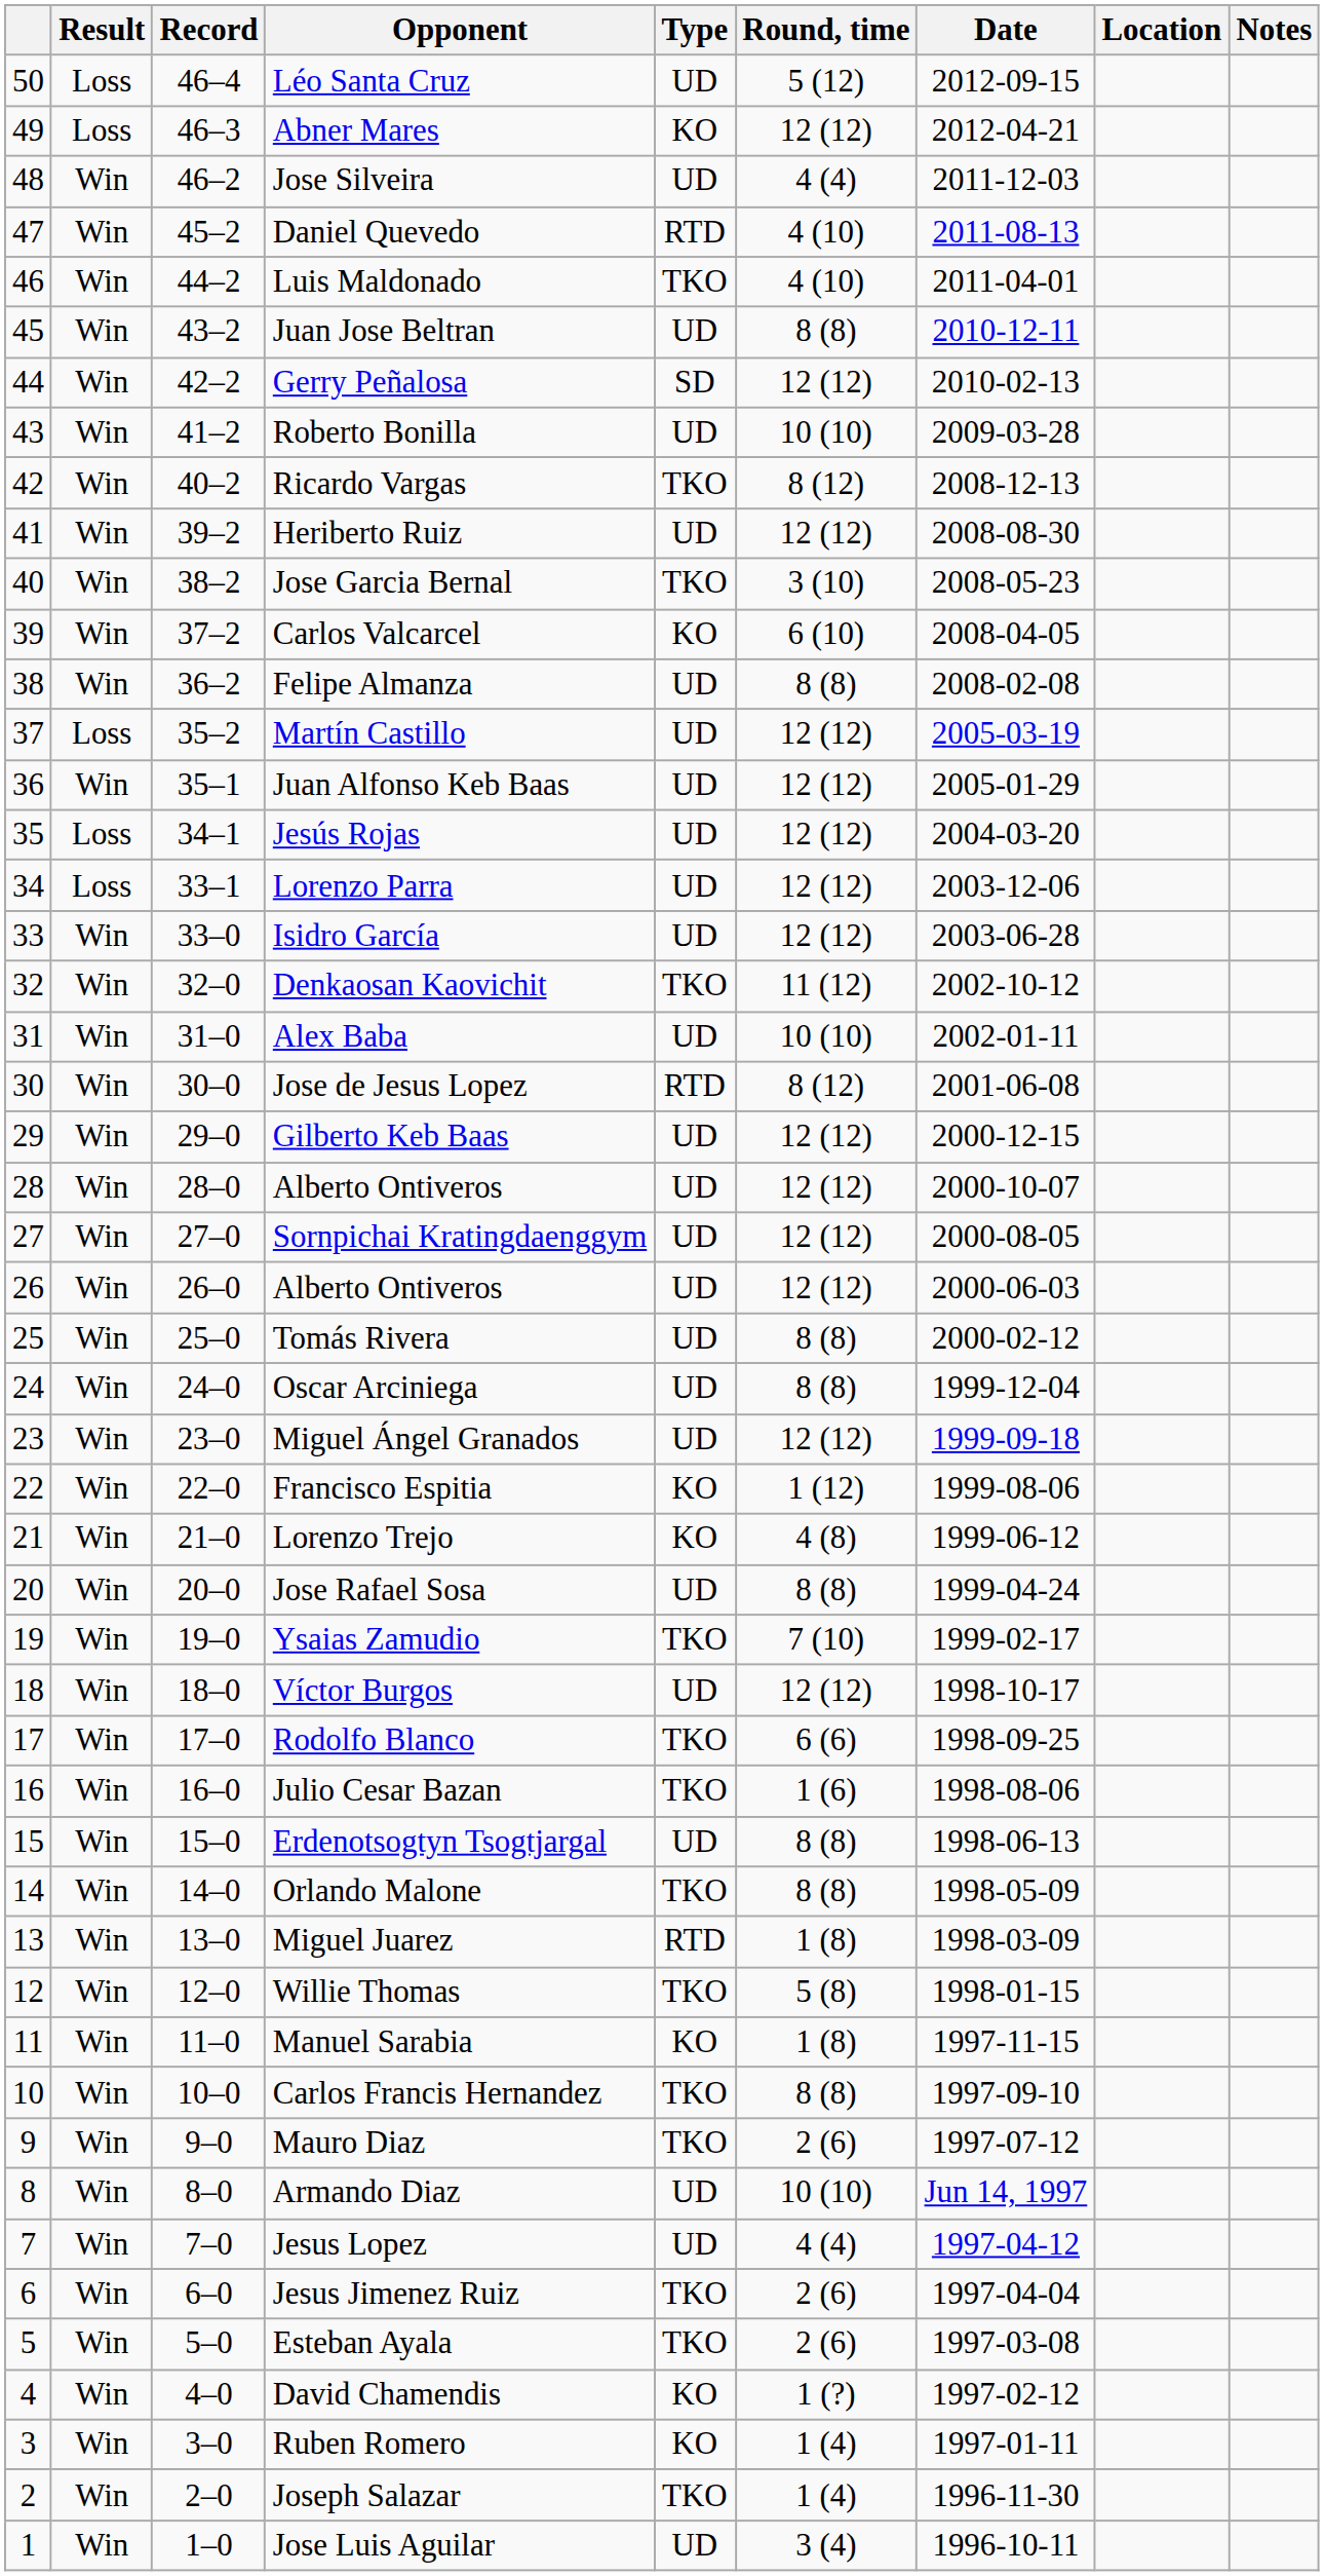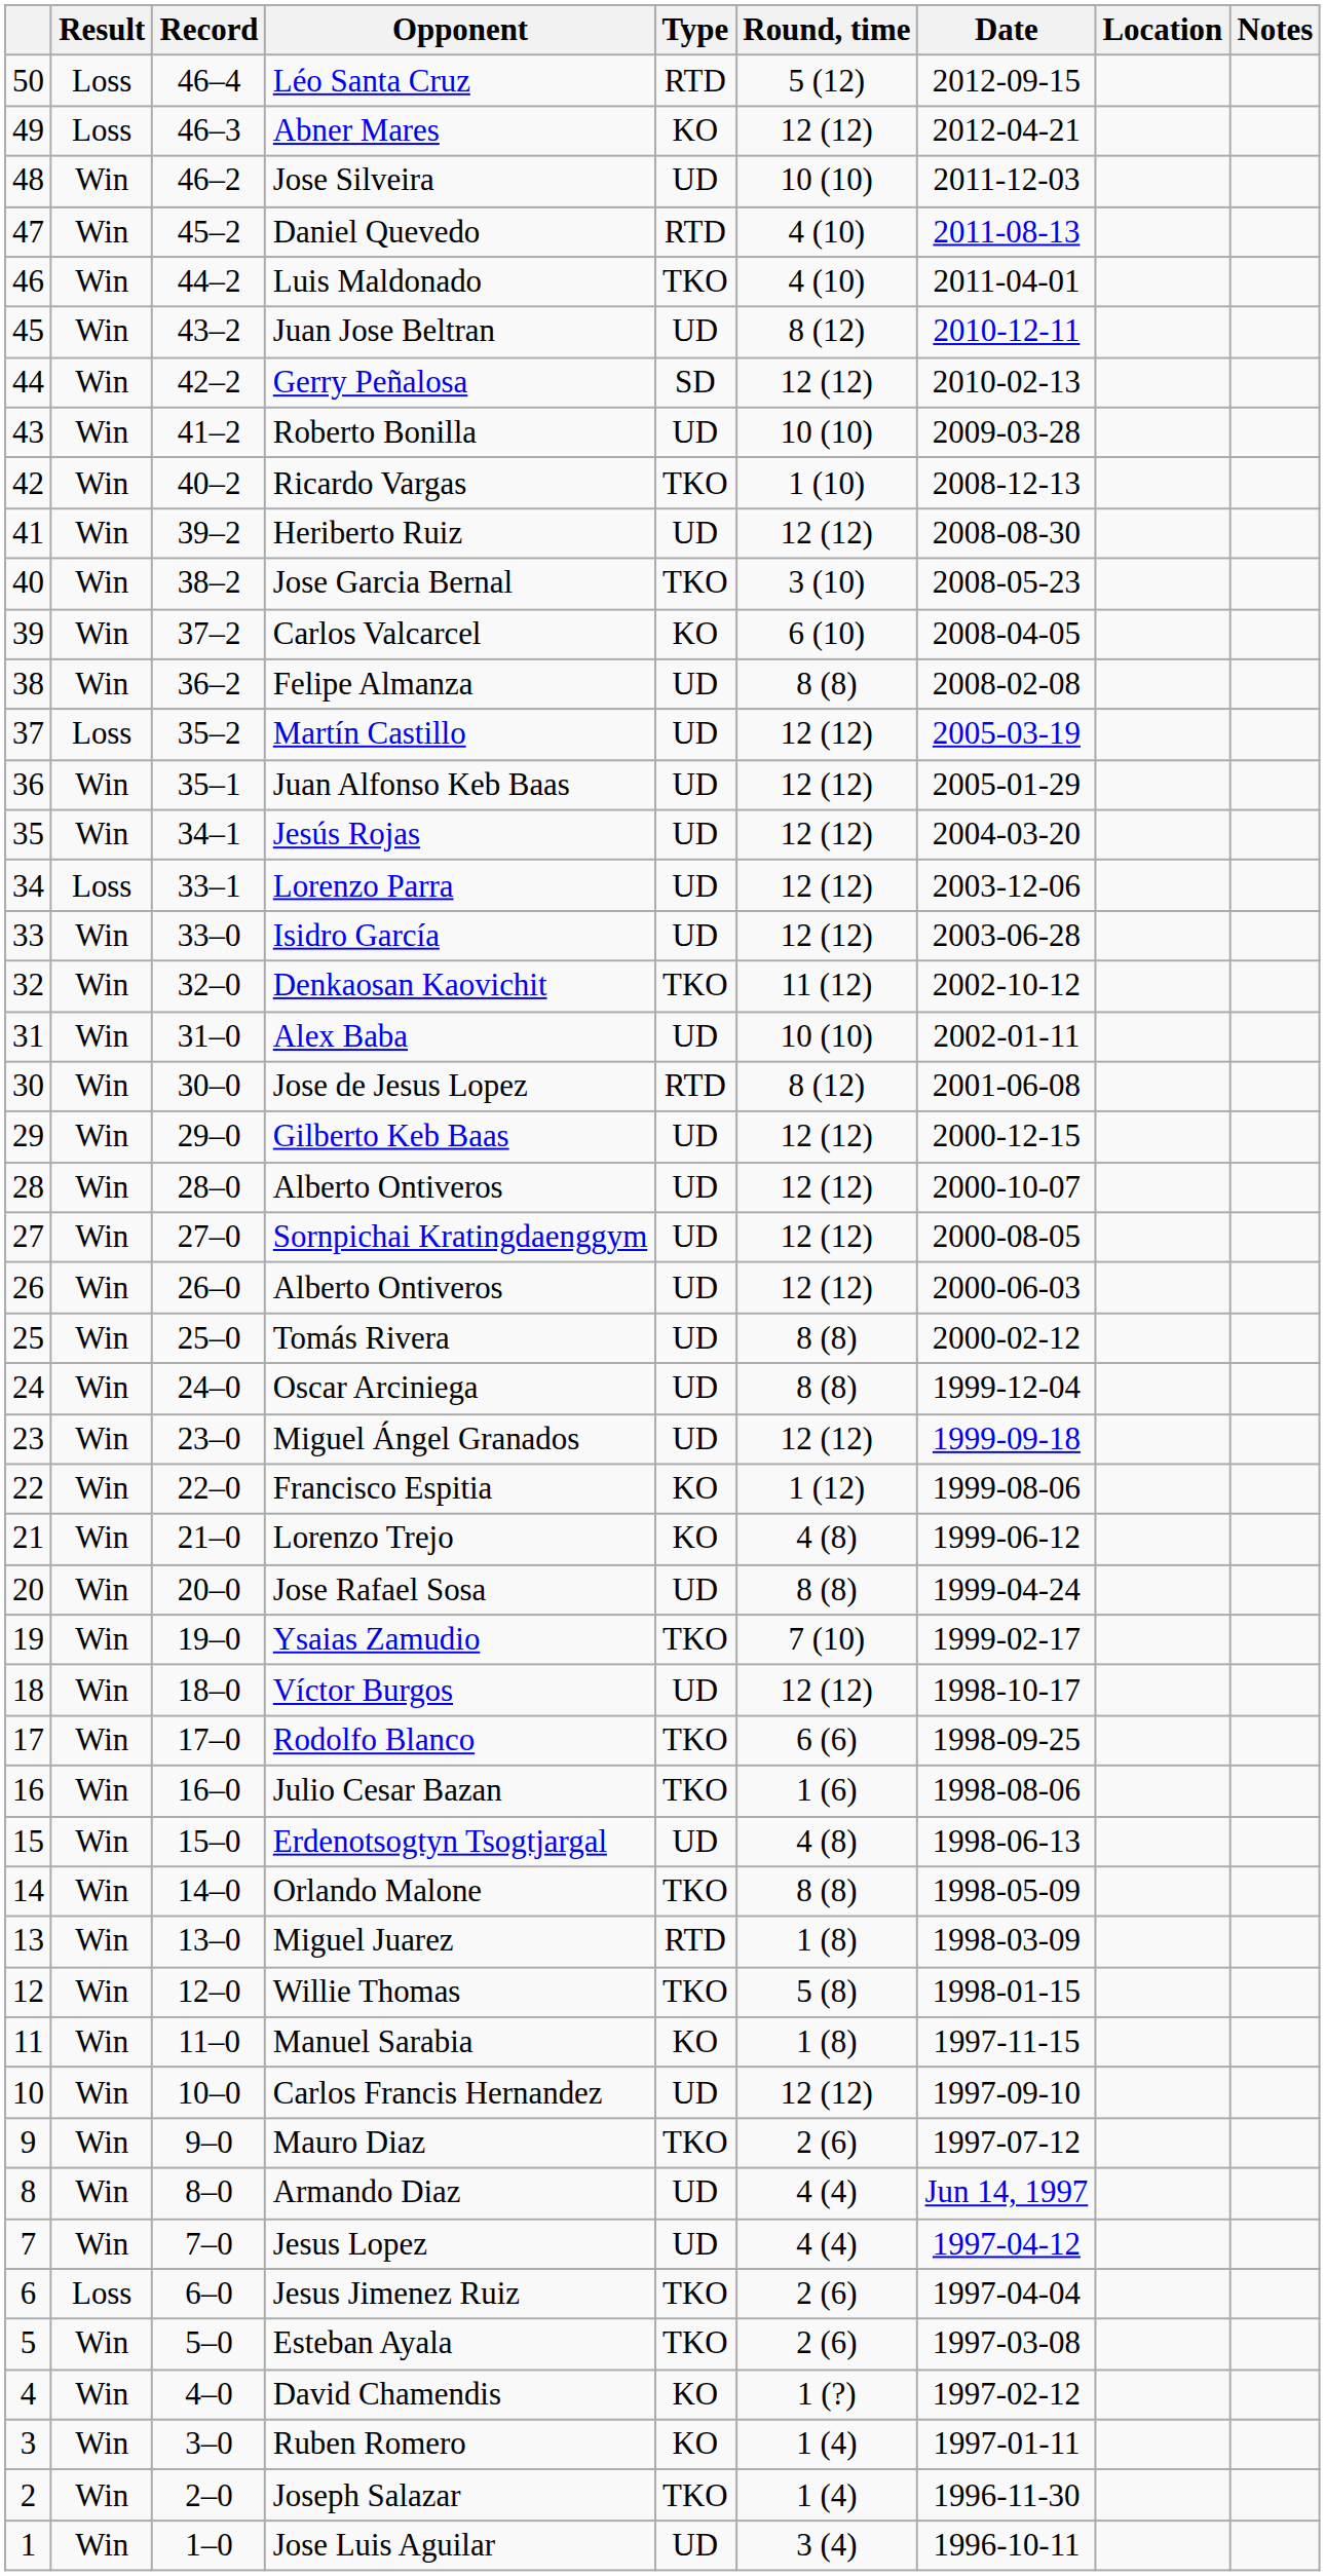Léo Santa Cruz | Type: UD -> RTD
Jose Silveira | Round, time: 4 (4) -> 10 (10)
Juan Jose Beltran | Round, time: 8 (8) -> 8 (12)
Ricardo Vargas | Round, time: 8 (12) -> 1 (10)
Jesús Rojas | Result: Loss -> Win
Erdenotsogtyn Tsogtjargal | Round, time: 8 (8) -> 4 (8)
Carlos Francis Hernandez | Type: TKO -> UD
Carlos Francis Hernandez | Round, time: 8 (8) -> 12 (12)
Armando Diaz | Round, time: 10 (10) -> 4 (4)
Jesus Jimenez Ruiz | Result: Win -> Loss
